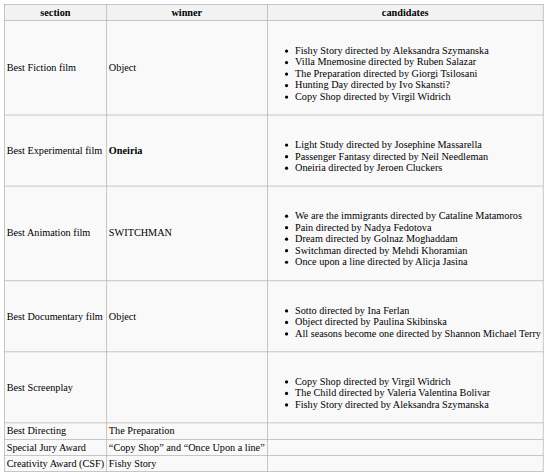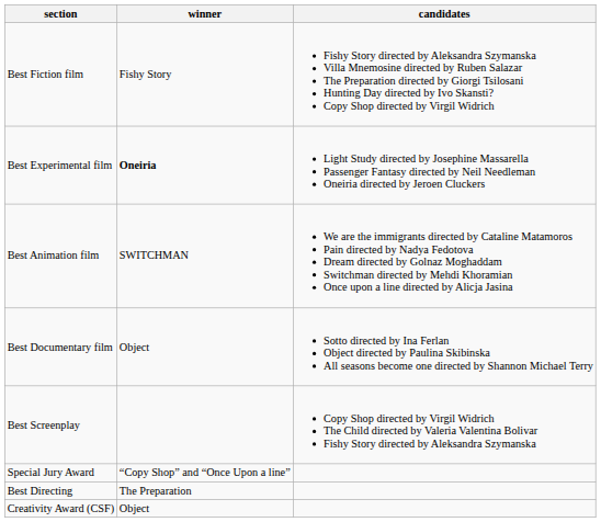Best Fiction film | winner: Object -> Fishy Story
rows swapped: Best Directing <-> Special Jury Award
Creativity Award (CSF) | winner: Fishy Story -> Object
